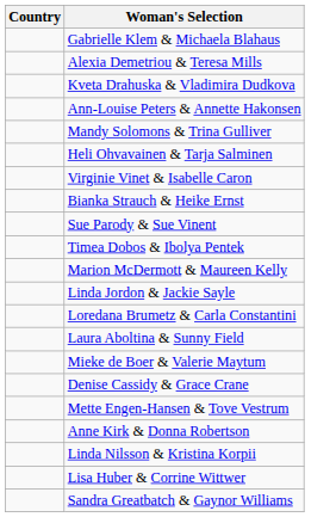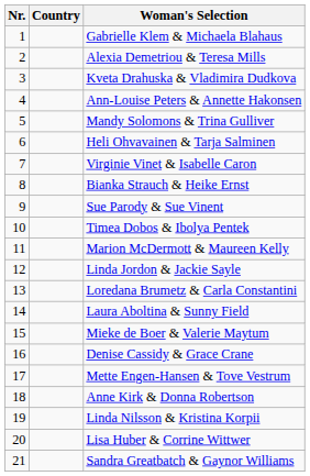+ column: Nr. | 1 | 2 | 3 | 4 | 5 | 6 | 7 | 8 | 9 | 10 | 11 | 12 | 13 | 14 | 15 | 16 | 17 | 18 | 19 | 20 | 21
